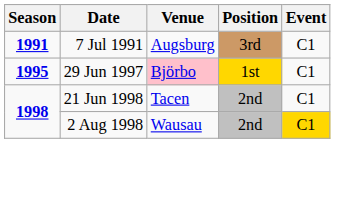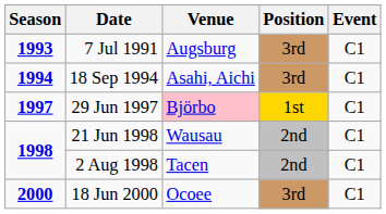7 Jul 1991 | Season: 1991 -> 1993
+ row: 1994 | 18 Sep 1994 | Asahi, Aichi | 3rd | C1
29 Jun 1997 | Season: 1995 -> 1997
21 Jun 1998 | Venue: Tacen -> Wausau
2 Aug 1998 | Venue: Wausau -> Tacen
2 Aug 1998 | Event: gold background -> no background
+ row: 2000 | 18 Jun 2000 | Ocoee | 3rd | C1
